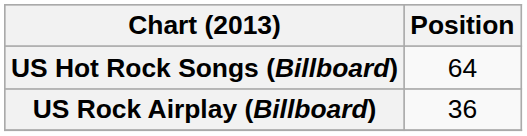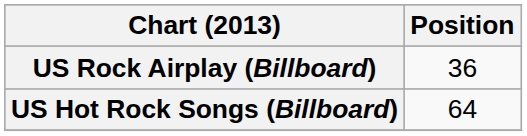rows swapped: US Hot Rock Songs (Billboard) <-> US Rock Airplay (Billboard)
